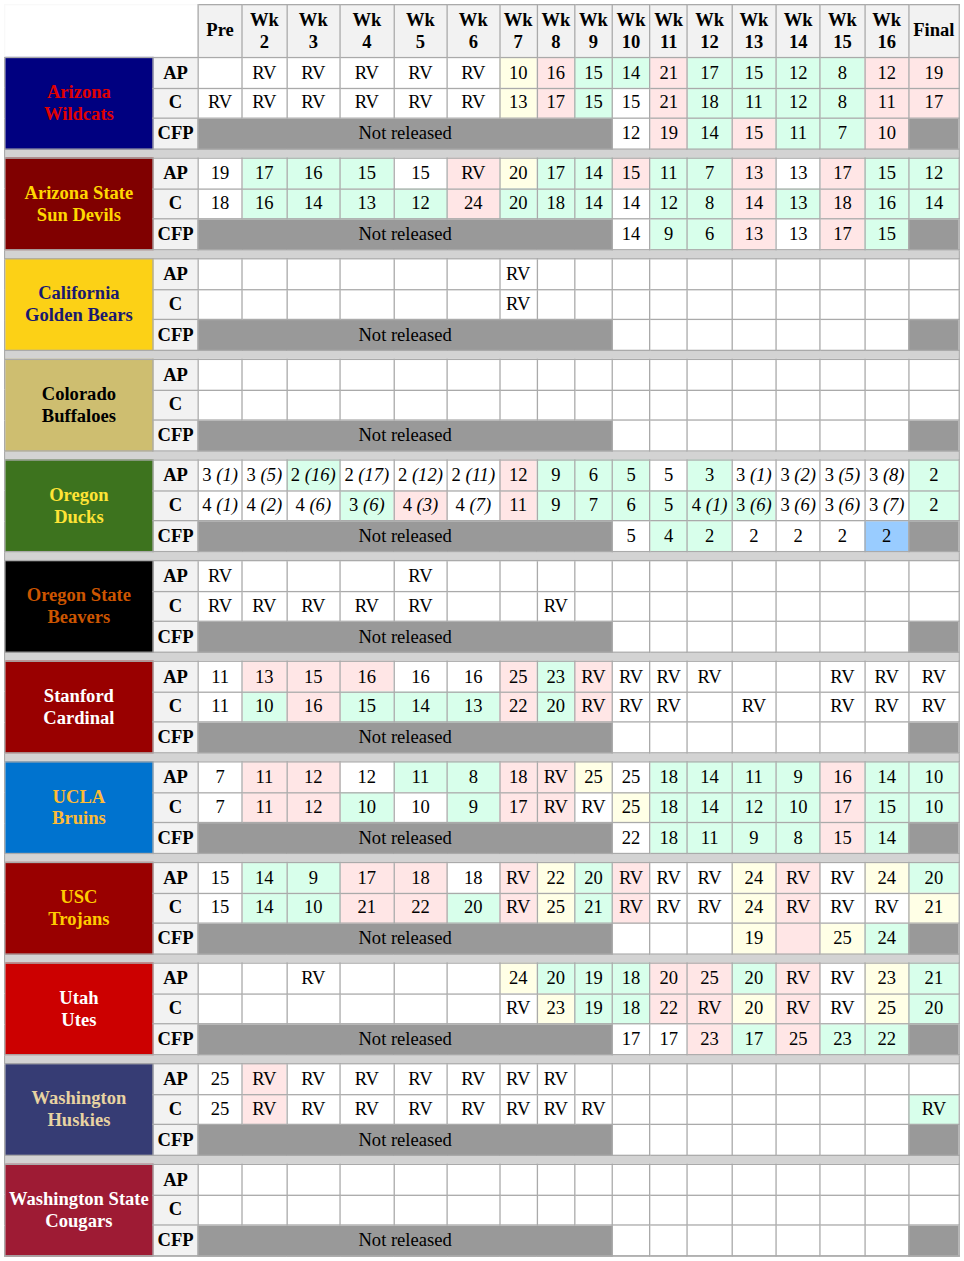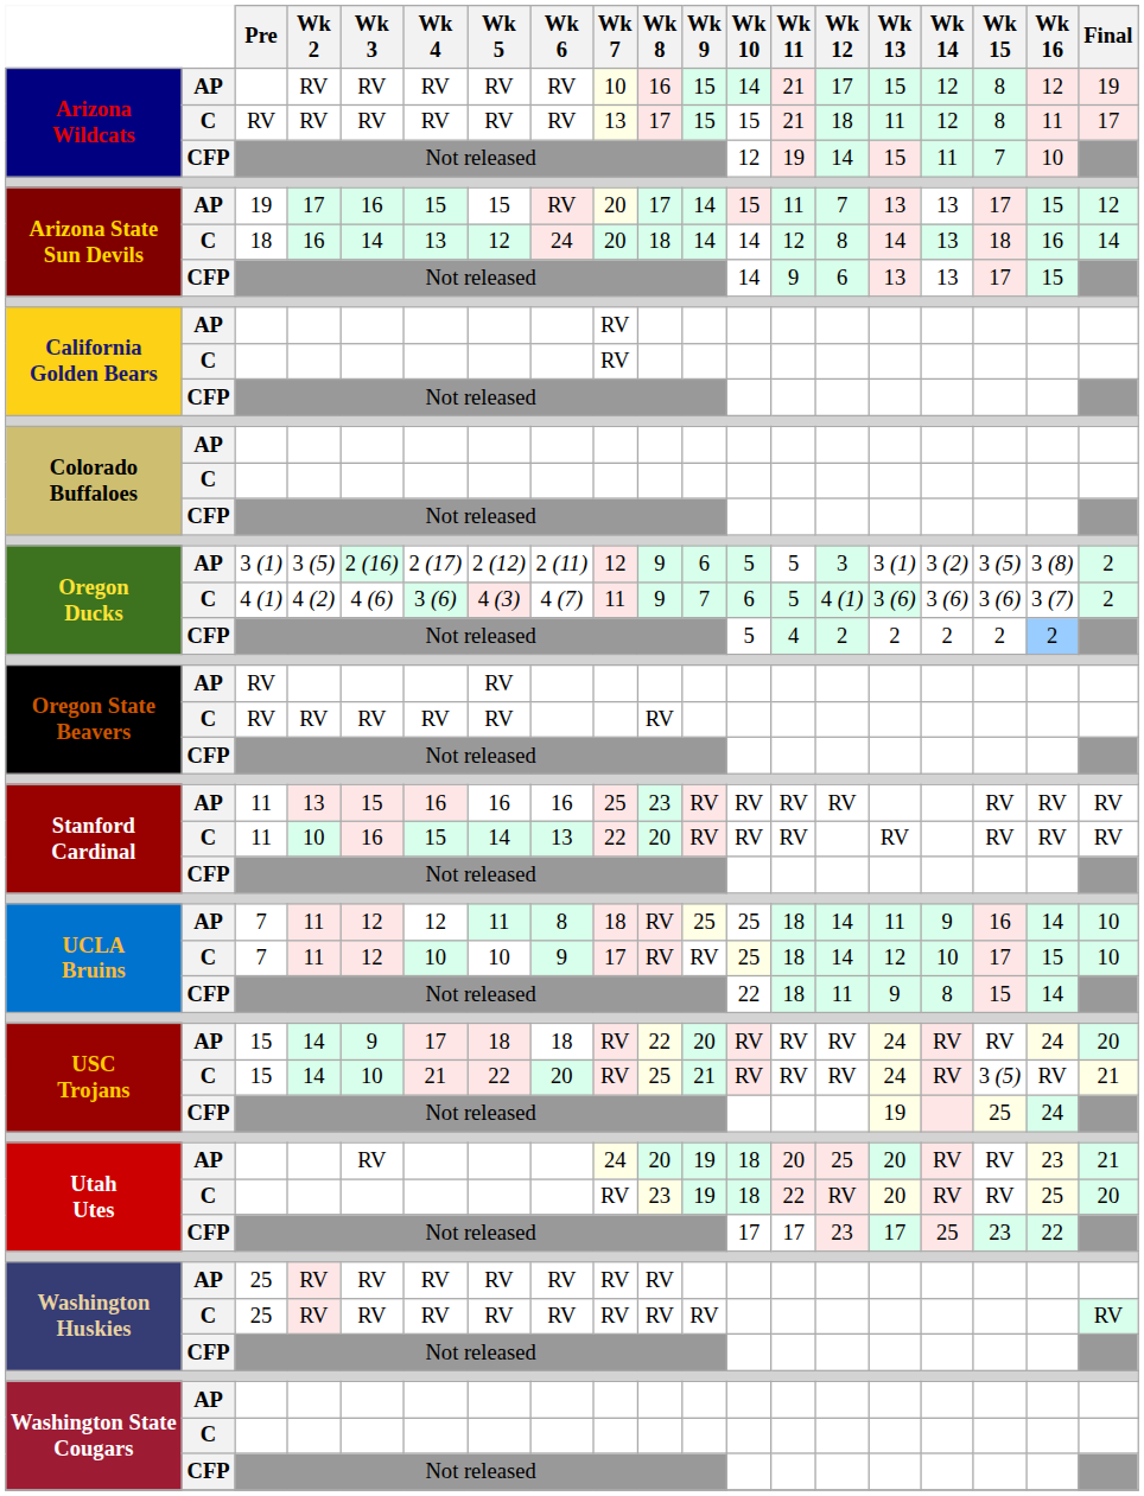USC Trojans / C | Wk 15: RV -> 3 (5)
